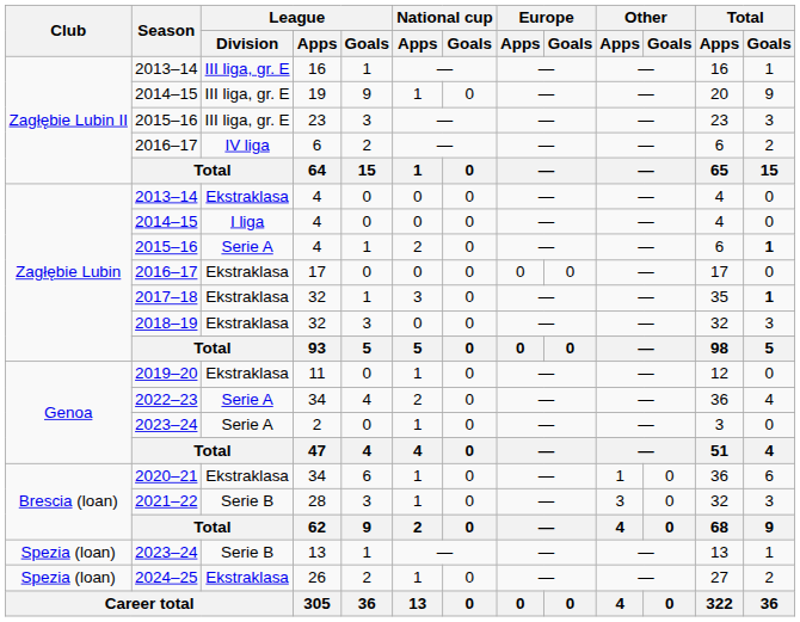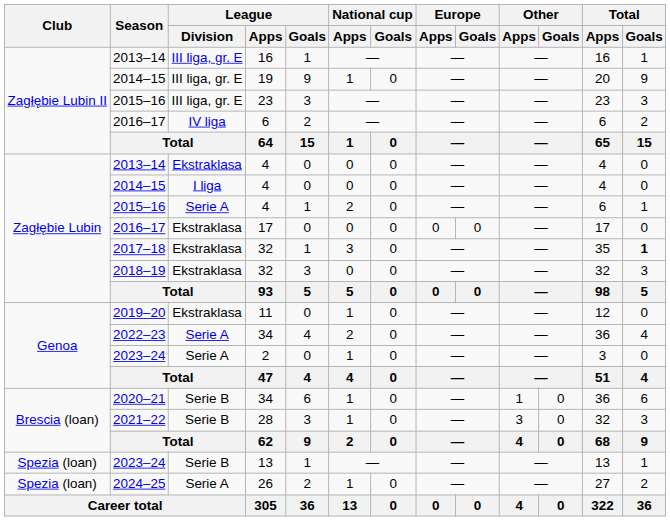2015–16 / 4 | Total / Goals: bold -> normal
2020–21 / 34 | League / Division: Ekstraklasa -> Serie B
26 | League / Division: Ekstraklasa -> Serie A
